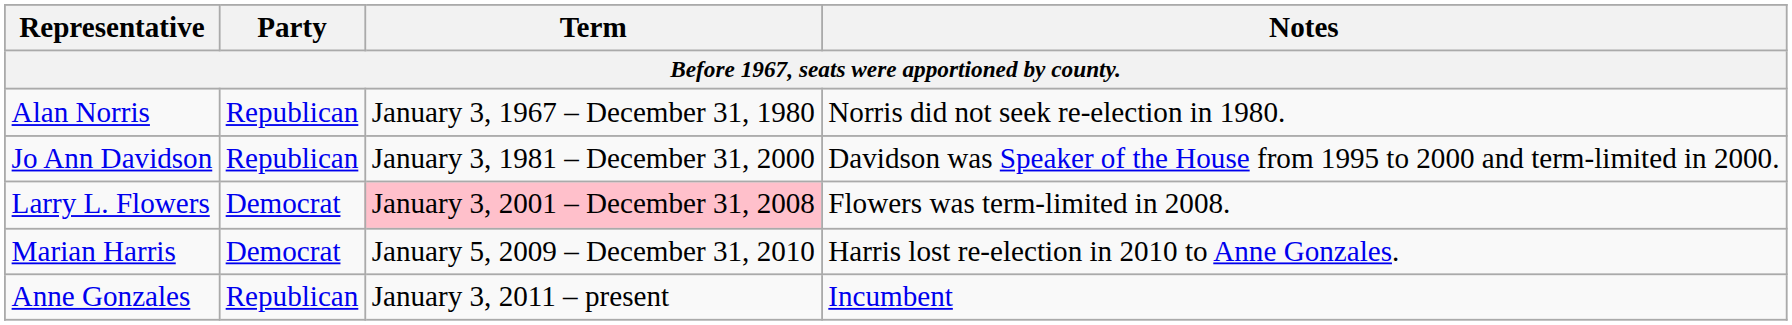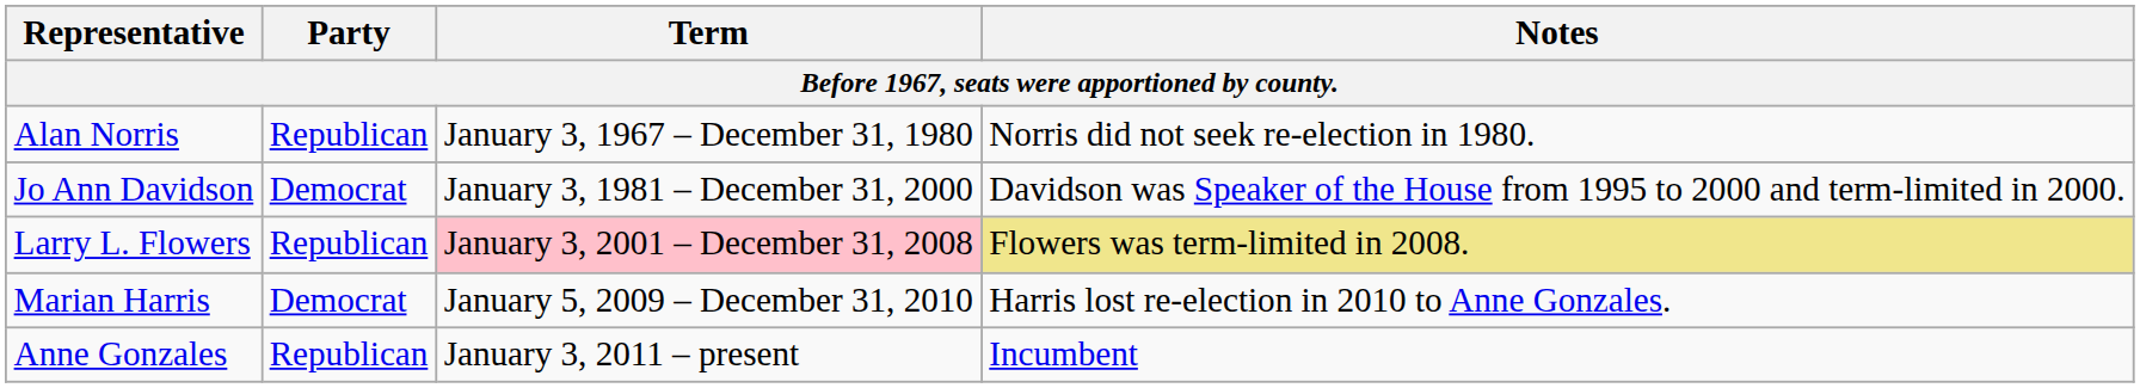Jo Ann Davidson | Party: Republican -> Democrat
Larry L. Flowers | Party: Democrat -> Republican
Larry L. Flowers | Notes: no background -> khaki background
